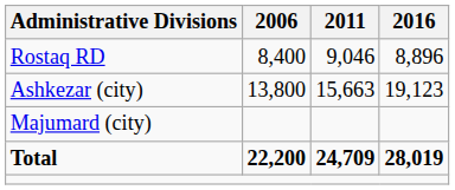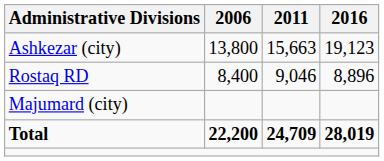rows swapped: Rostaq RD <-> Ashkezar (city)
